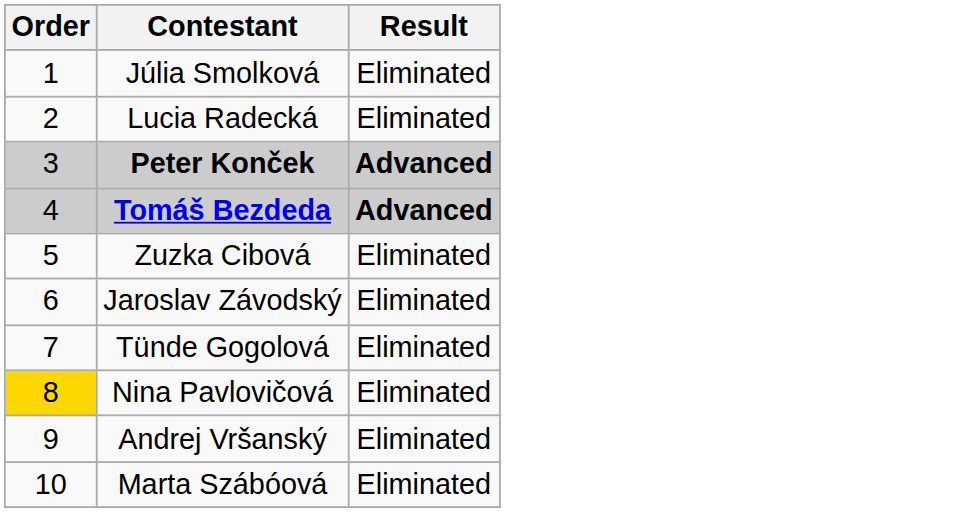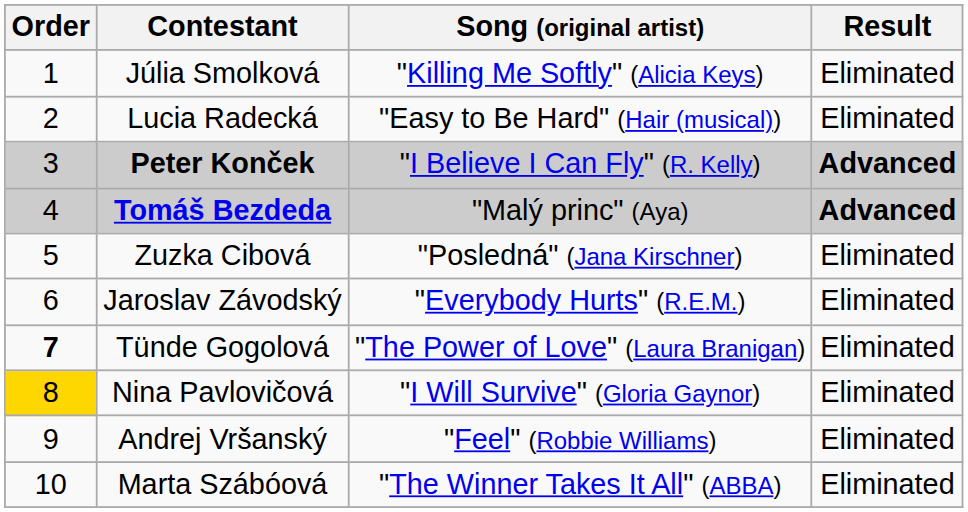+ column: Song (original artist) | "Killing Me Softly" (Alicia Keys) | "Easy to Be Hard" (Hair (musical)) | "I Believe I Can Fly" (R. Kelly) | "Malý princ" (Aya) | "Posledná" (Jana Kirschner) | "Everybody Hurts" (R.E.M.) | "The Power of Love" (Laura Branigan) | "I Will Survive" (Gloria Gaynor) | "Feel" (Robbie Williams) | "The Winner Takes It All" (ABBA)
Tünde Gogolová | Order: normal -> bold
